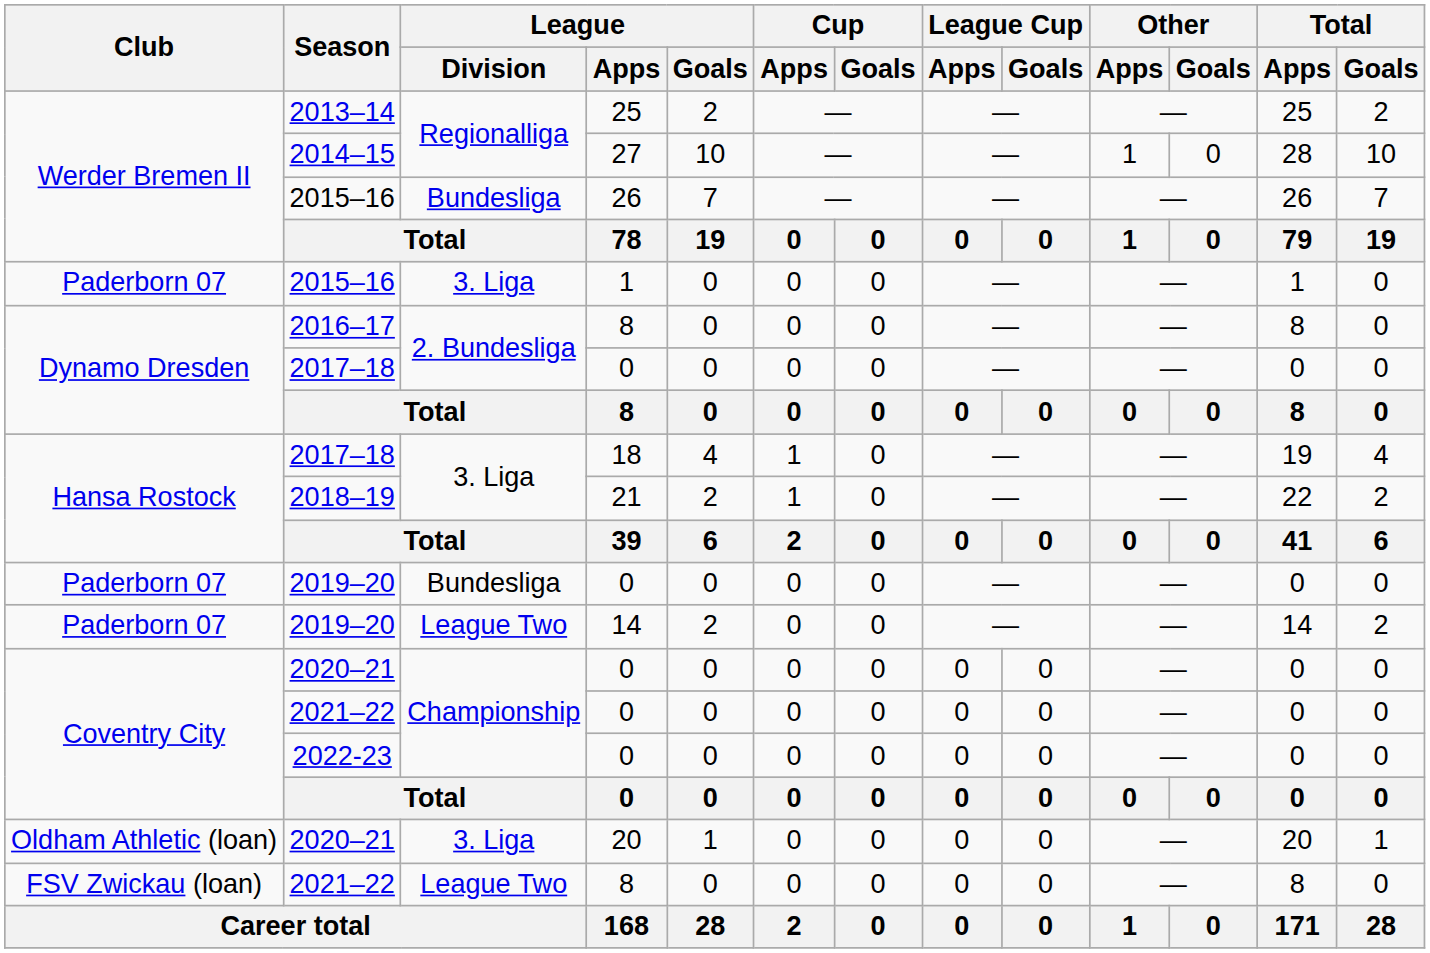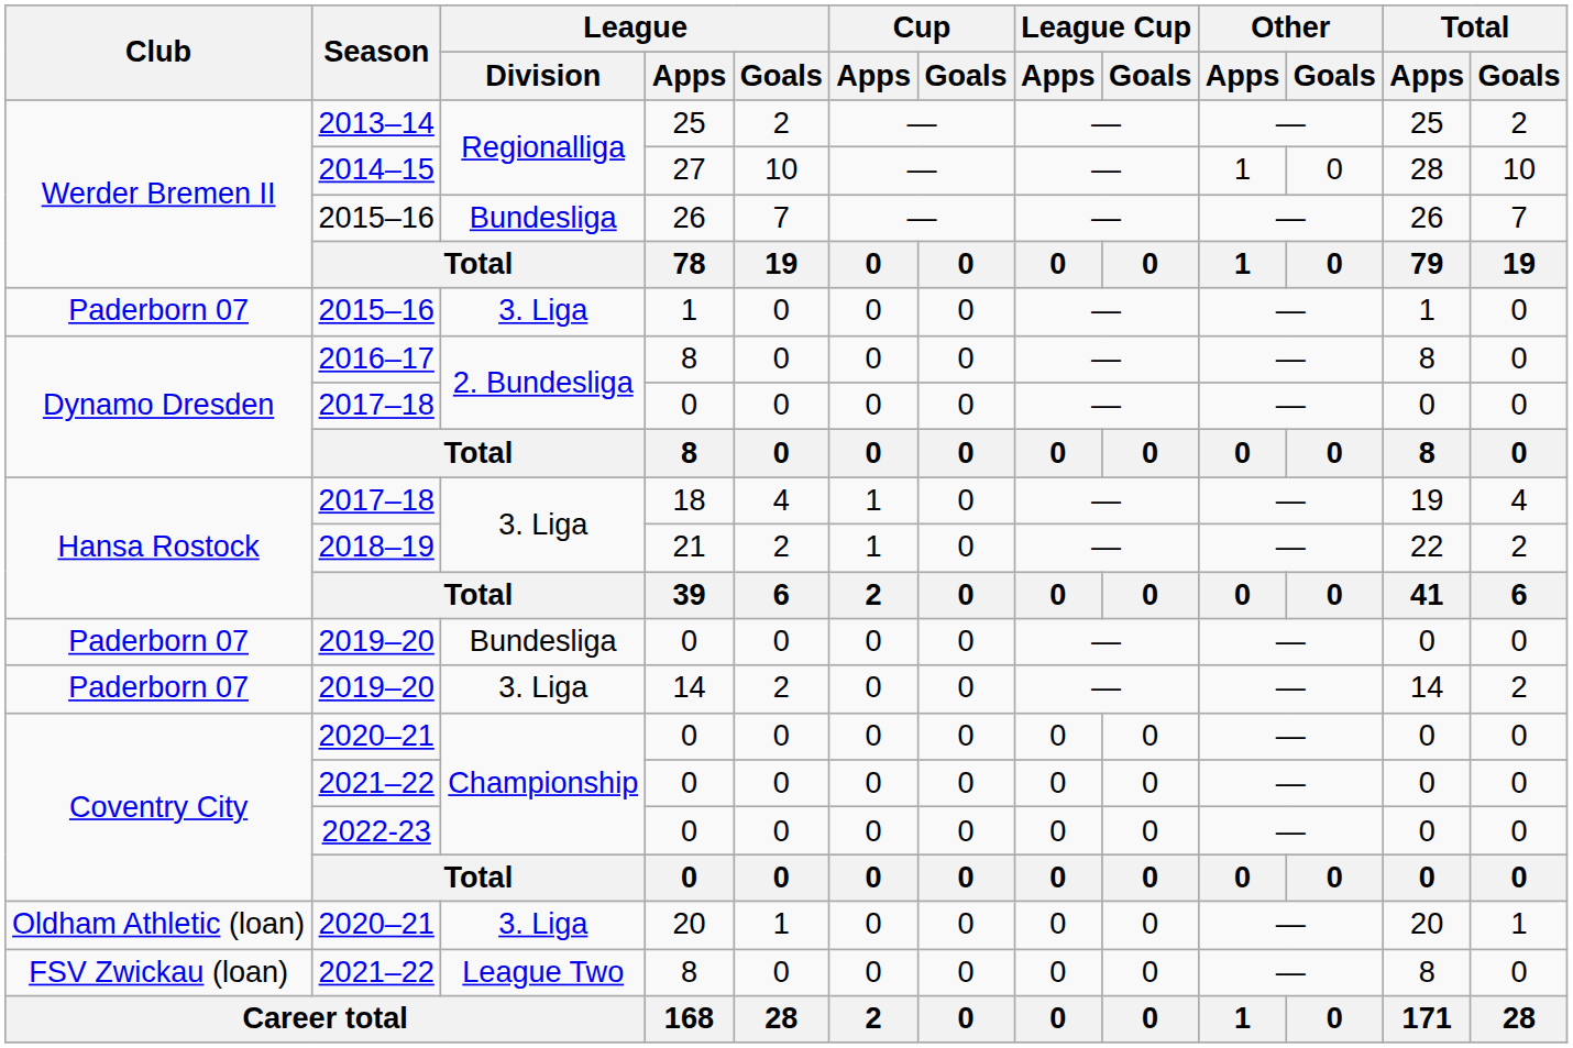2019–20 / 14 | League / Division: League Two -> 3. Liga
